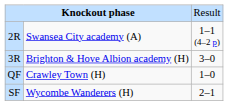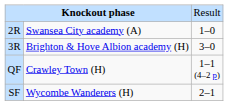2R | column 3: 1–1 (4–2 p) -> 1–0
QF | column 3: 1–0 -> 1–1 (4–2 p)
